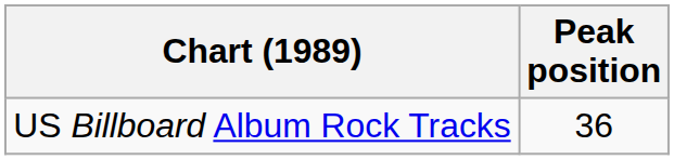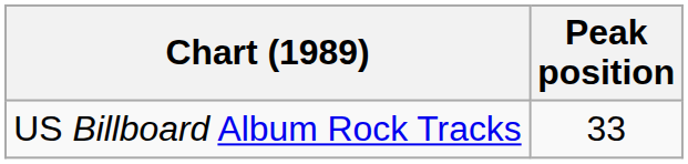US Billboard Album Rock Tracks | Peak position: 36 -> 33
